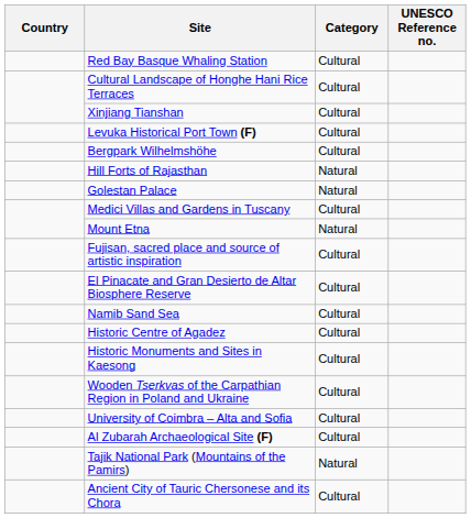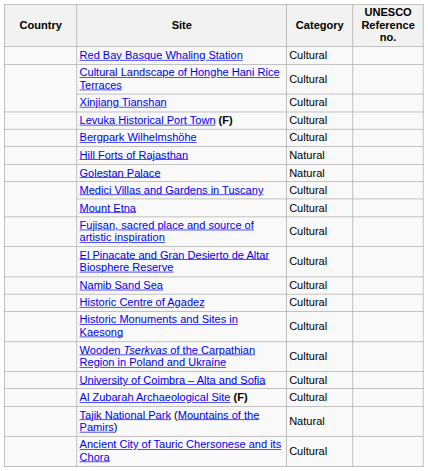Mount Etna | Category: Natural -> Cultural
